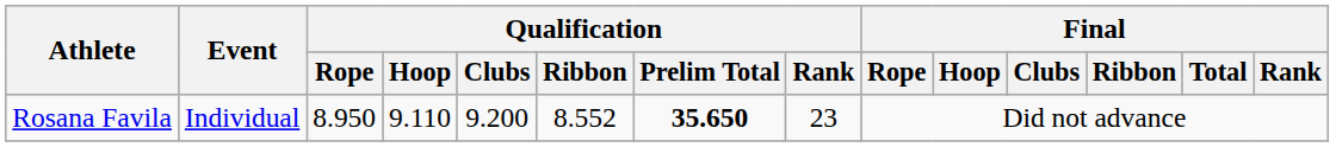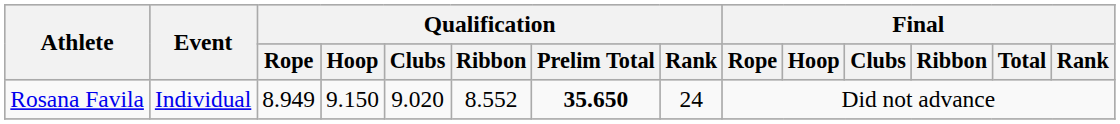Rosana Favila | Qualification / Rope: 8.950 -> 8.949
Rosana Favila | Qualification / Hoop: 9.110 -> 9.150
Rosana Favila | Qualification / Clubs: 9.200 -> 9.020
Rosana Favila | Qualification / Rank: 23 -> 24
